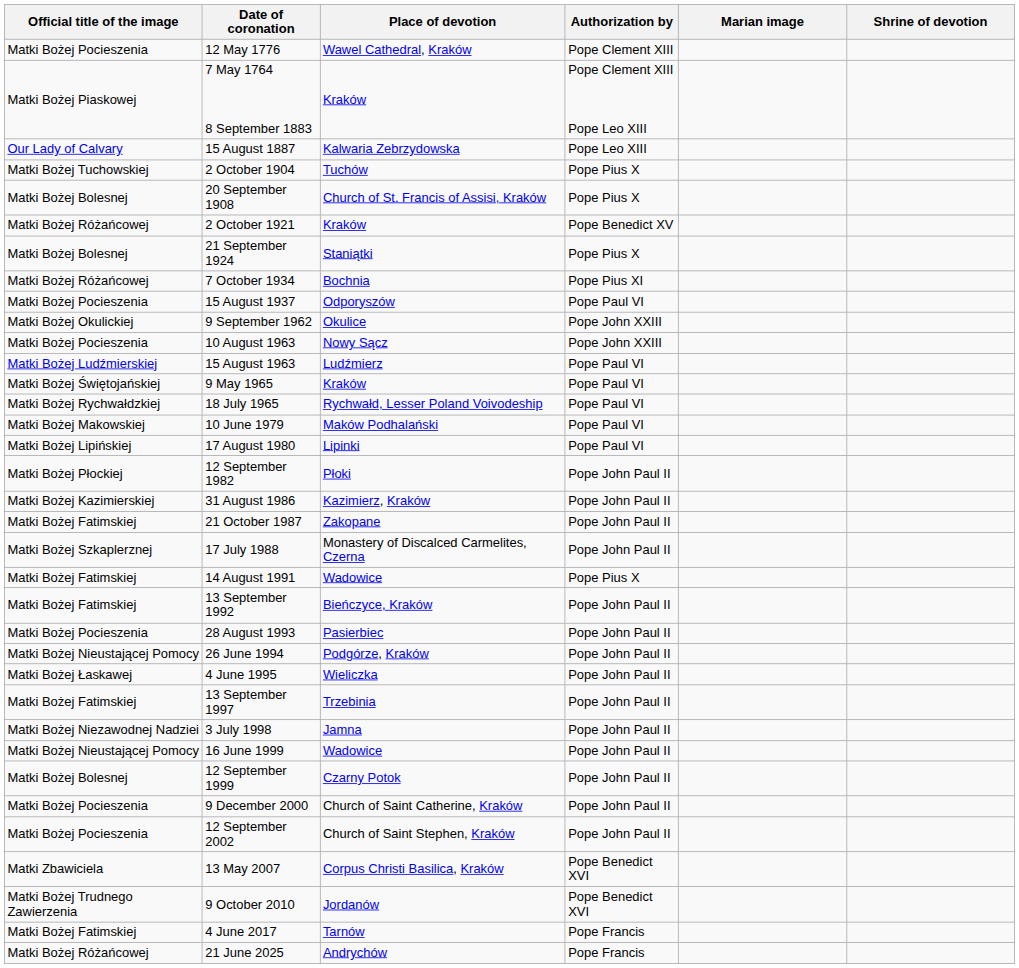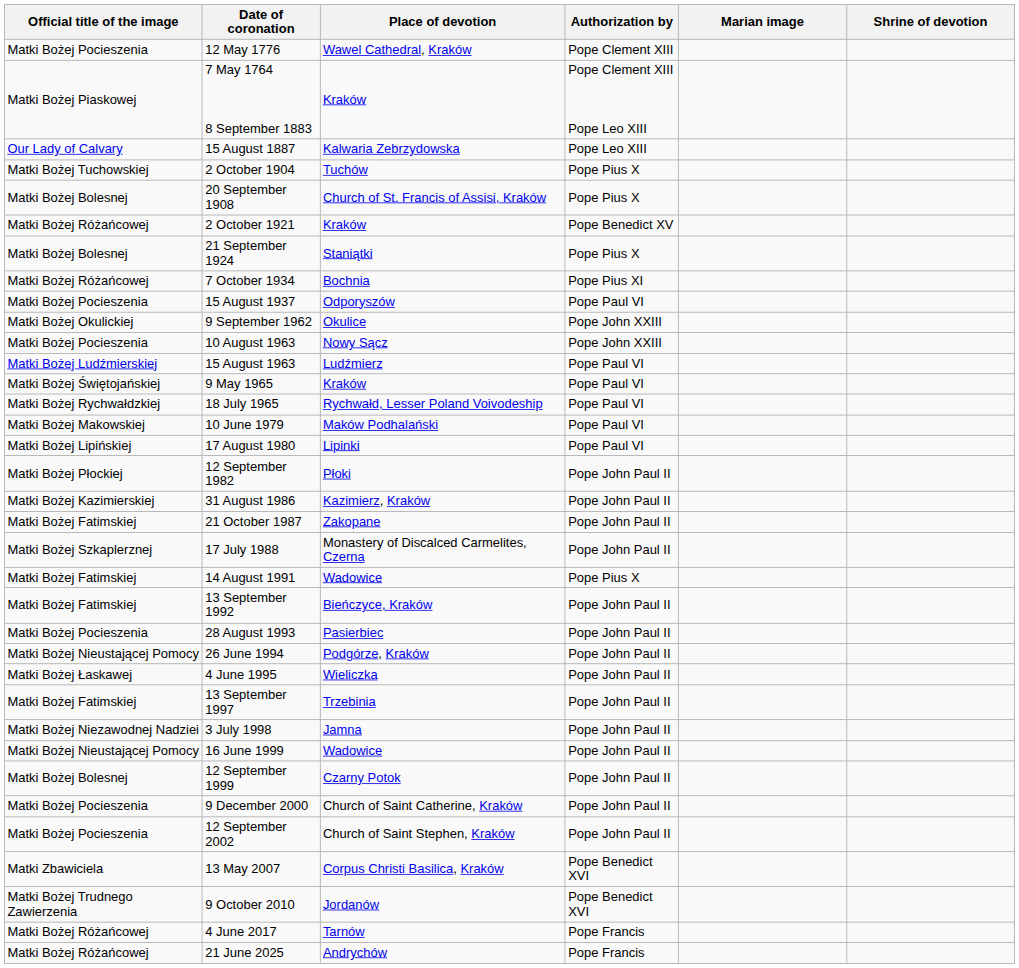4 June 2017 | Official title of the image: Matki Bożej Fatimskiej -> Matki Bożej Różańcowej
